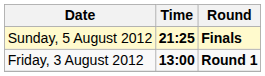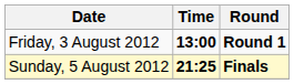rows swapped: Friday, 3 August 2012 <-> Sunday, 5 August 2012
